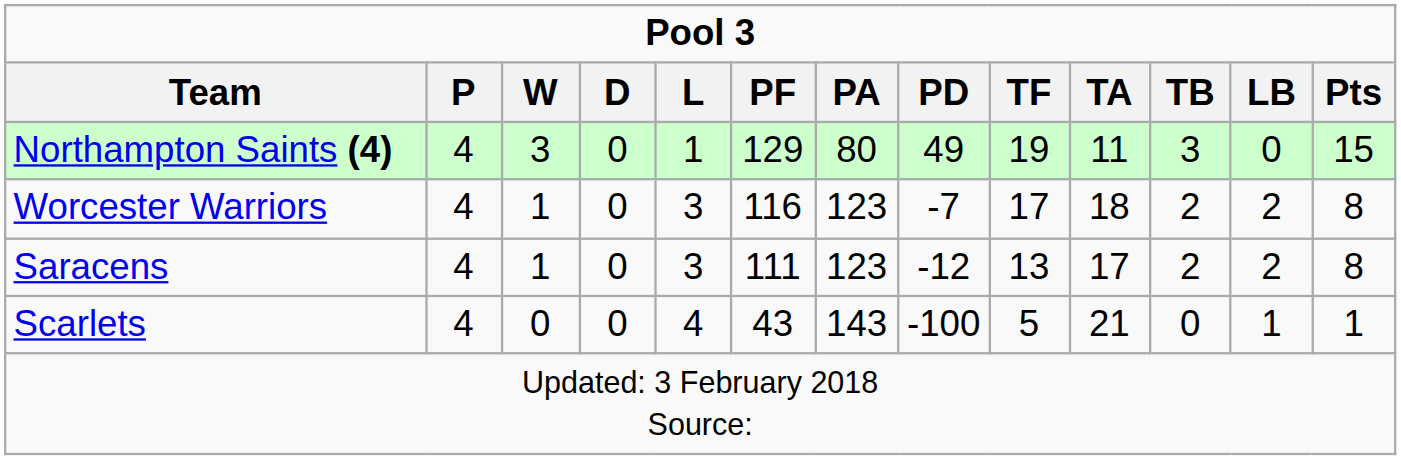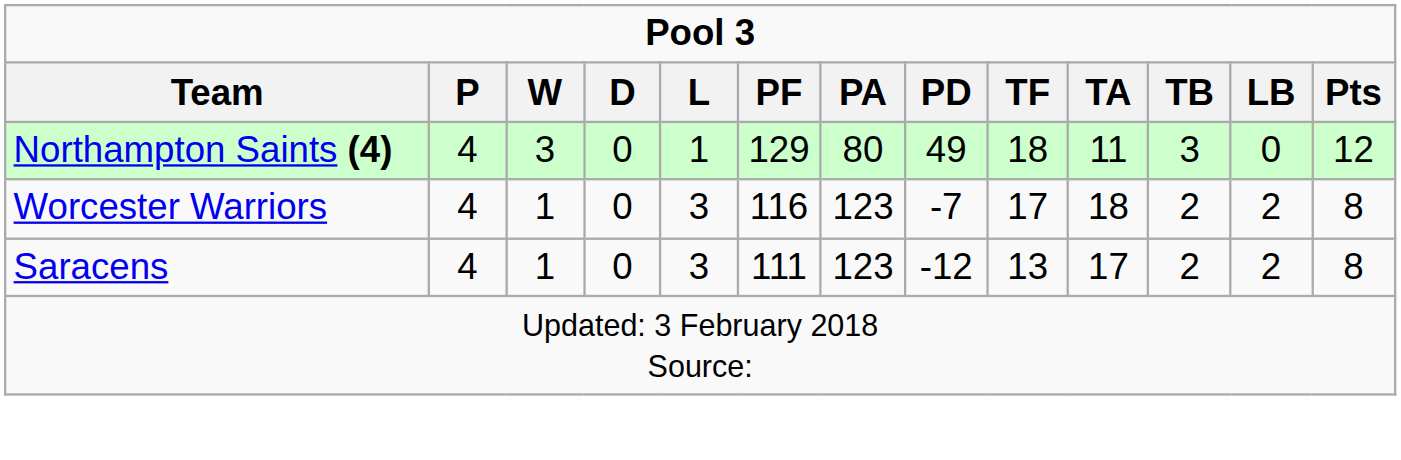Northampton Saints (4) | TF: 19 -> 18
Northampton Saints (4) | Pts: 15 -> 12
- row: Scarlets | 4 | 0 | 0 | 4 | 43 | 143 | -100 | 5 | 21 | 0 | 1 | 1
